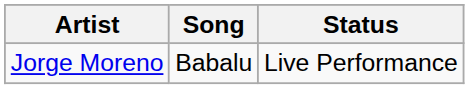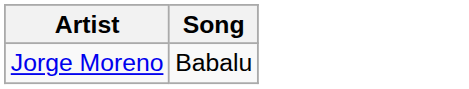- column: Status | Live Performance
